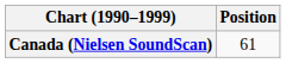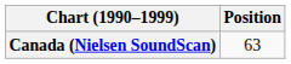Canada (Nielsen SoundScan) | Position: 61 -> 63
